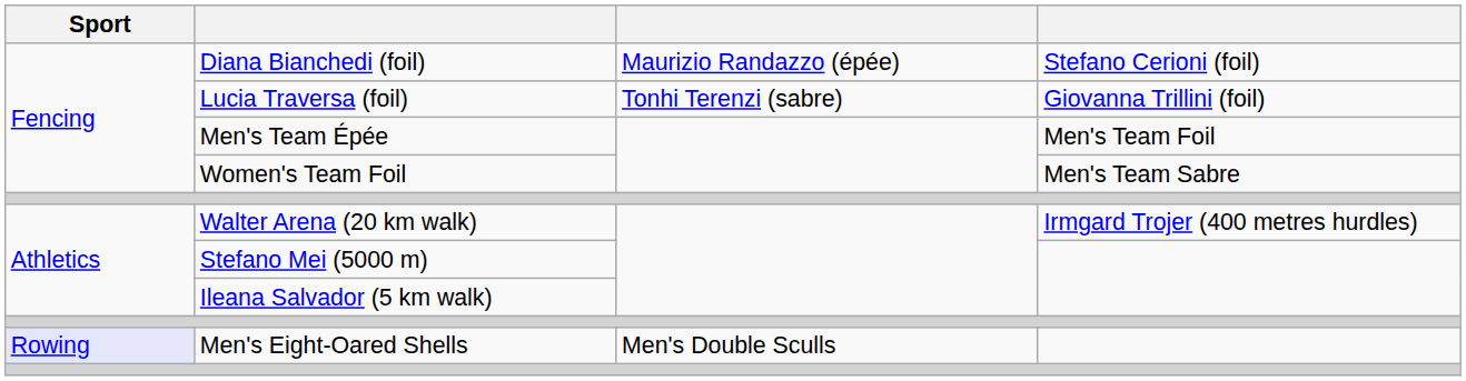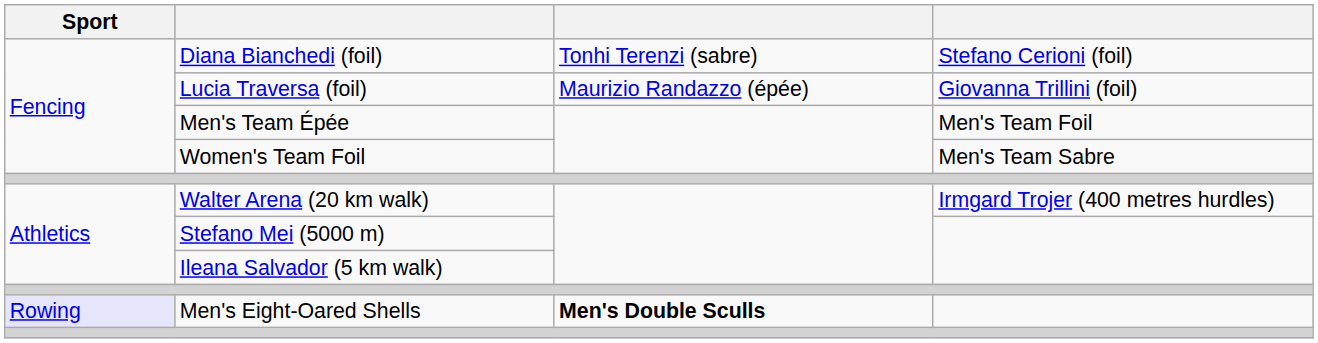Diana Bianchedi (foil) | column 3: Maurizio Randazzo (épée) -> Tonhi Terenzi (sabre)
Lucia Traversa (foil) | column 3: Tonhi Terenzi (sabre) -> Maurizio Randazzo (épée)
Men's Eight-Oared Shells | column 3: normal -> bold
